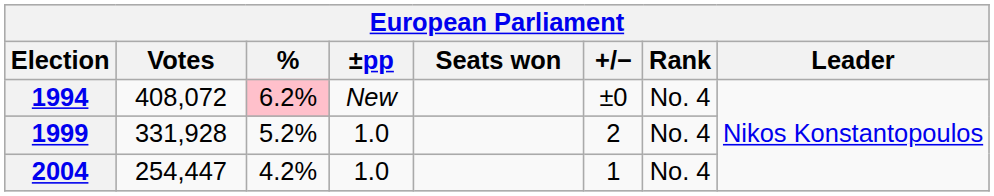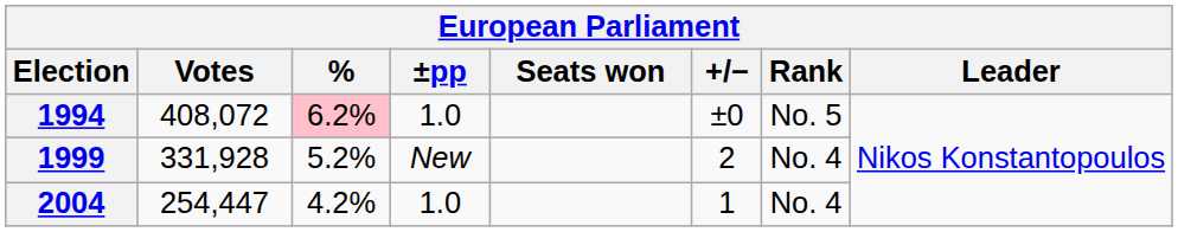1994 | ±pp: New -> 1.0
1994 | Rank: No. 4 -> No. 5
1999 | ±pp: 1.0 -> New
